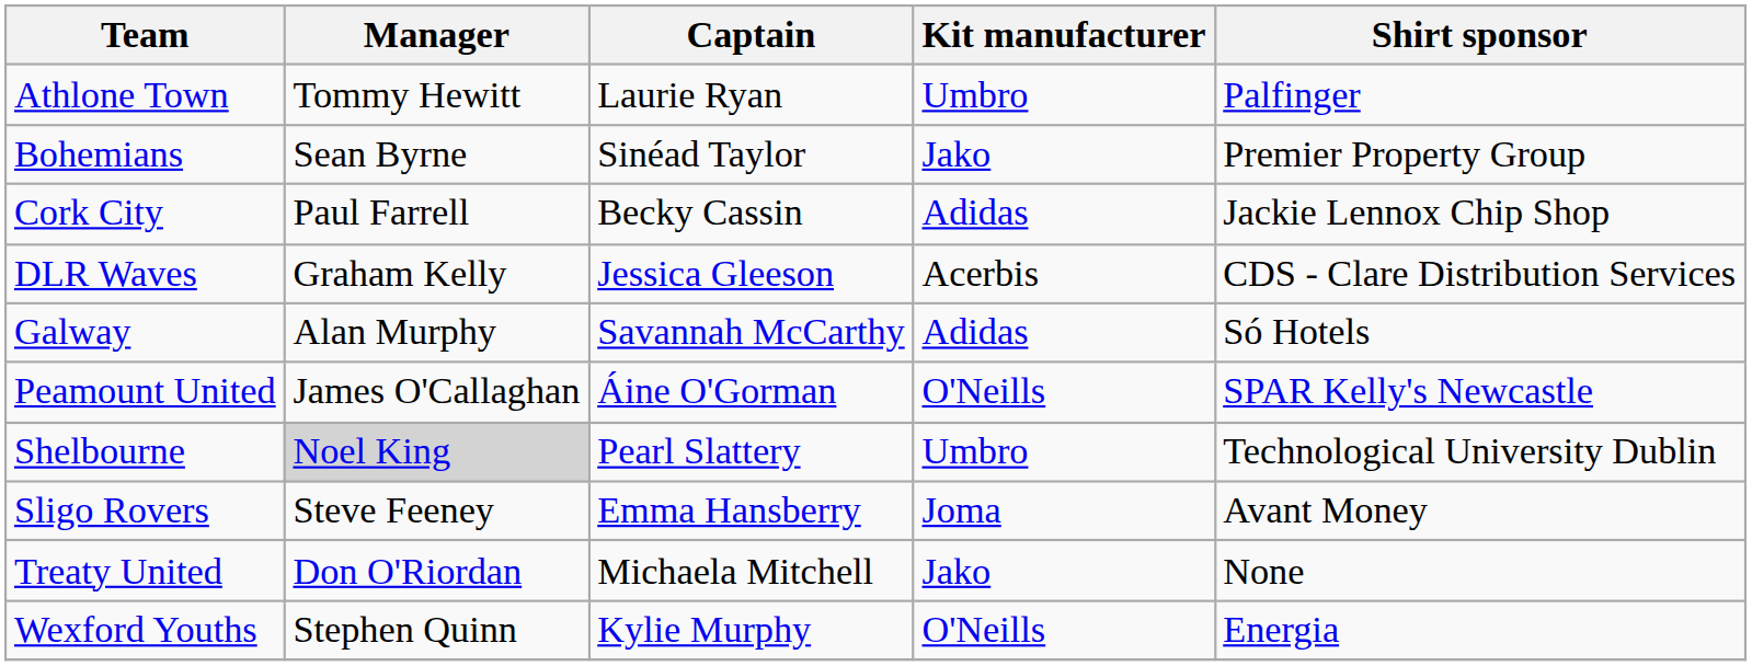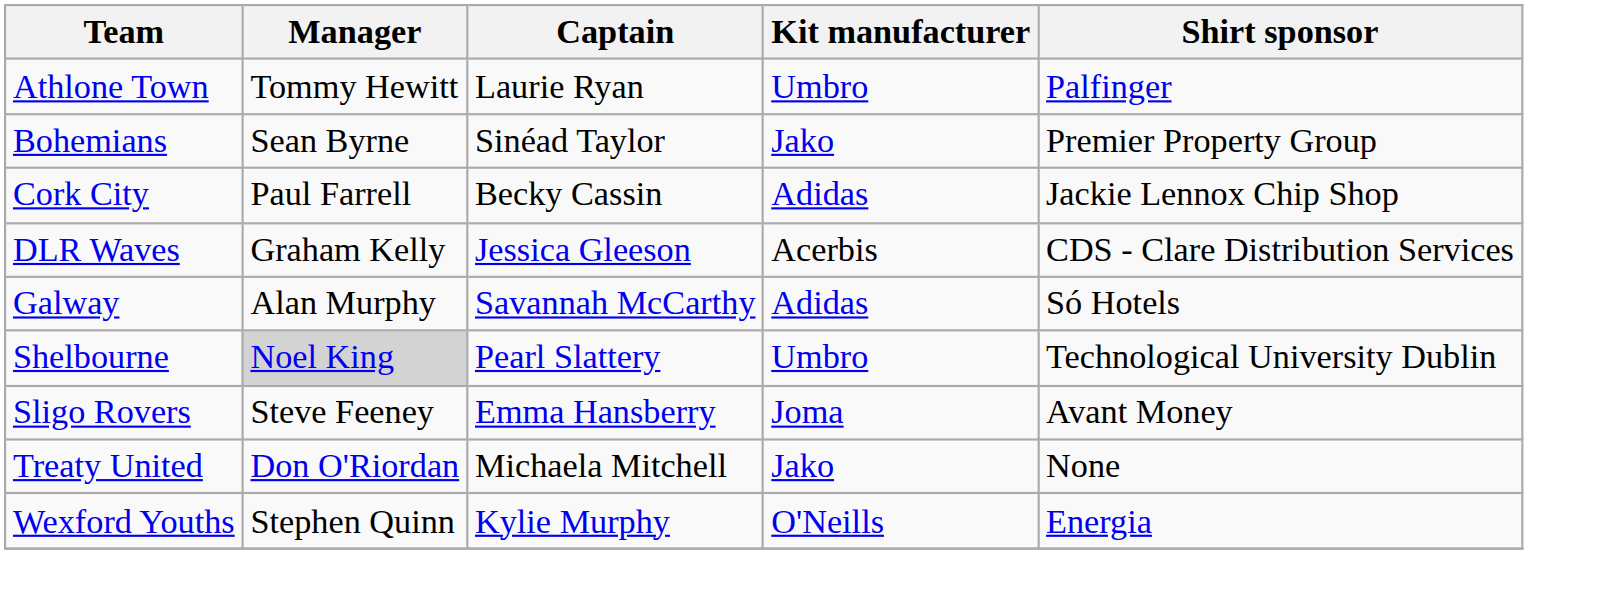- row: Peamount United | James O'Callaghan | Áine O'Gorman | O'Neills | SPAR Kelly's Newcastle
